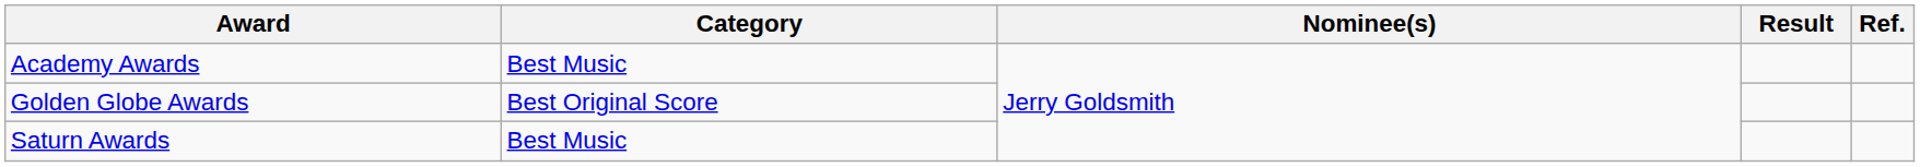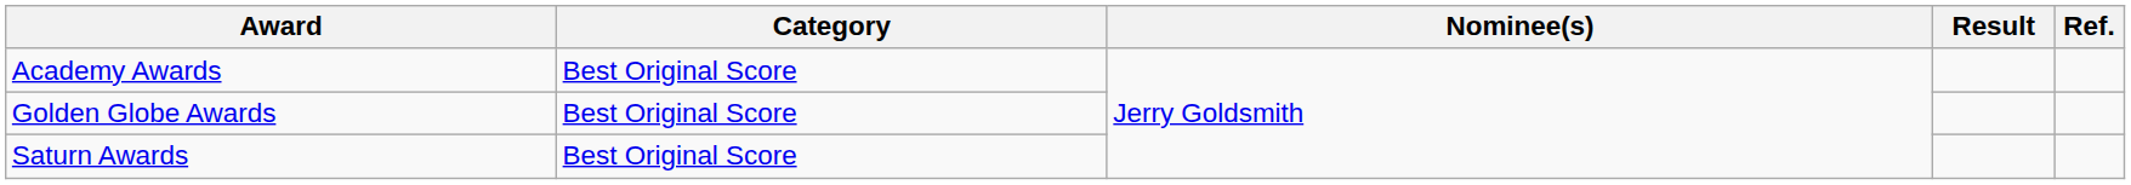Academy Awards | Category: Best Music -> Best Original Score
Saturn Awards | Category: Best Music -> Best Original Score
